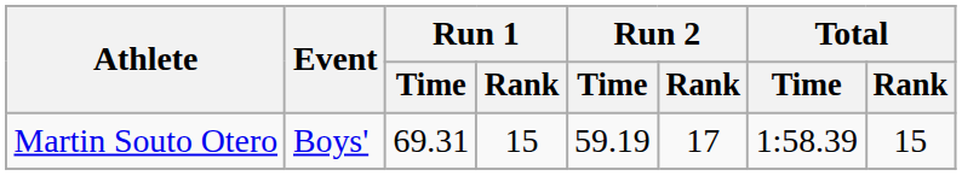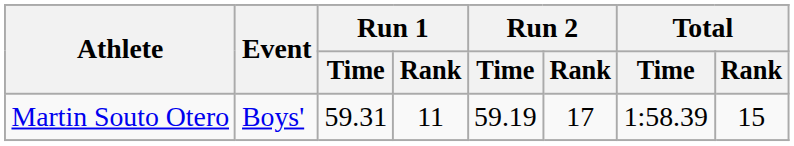Martin Souto Otero | Run 1 / Time: 69.31 -> 59.31
Martin Souto Otero | Run 1 / Rank: 15 -> 11
